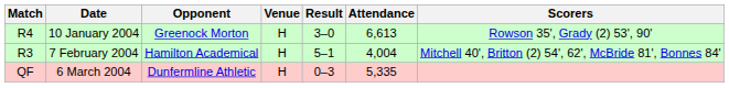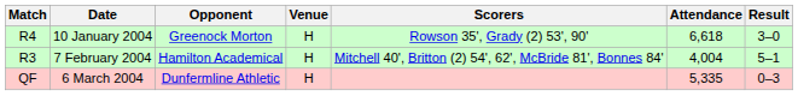columns swapped: Result <-> Scorers
10 January 2004 | Attendance: 6,613 -> 6,618
